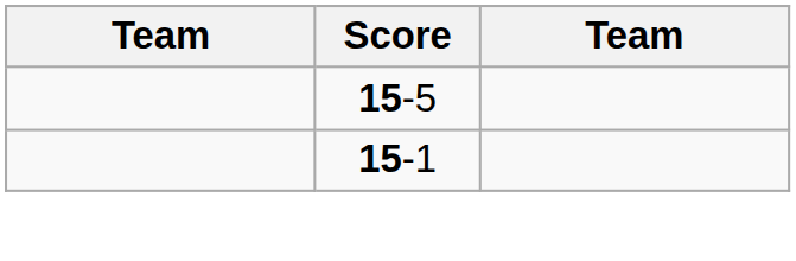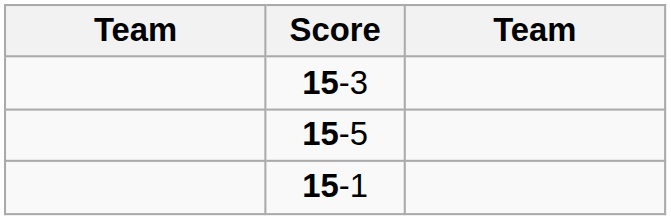+ row: 15-3
